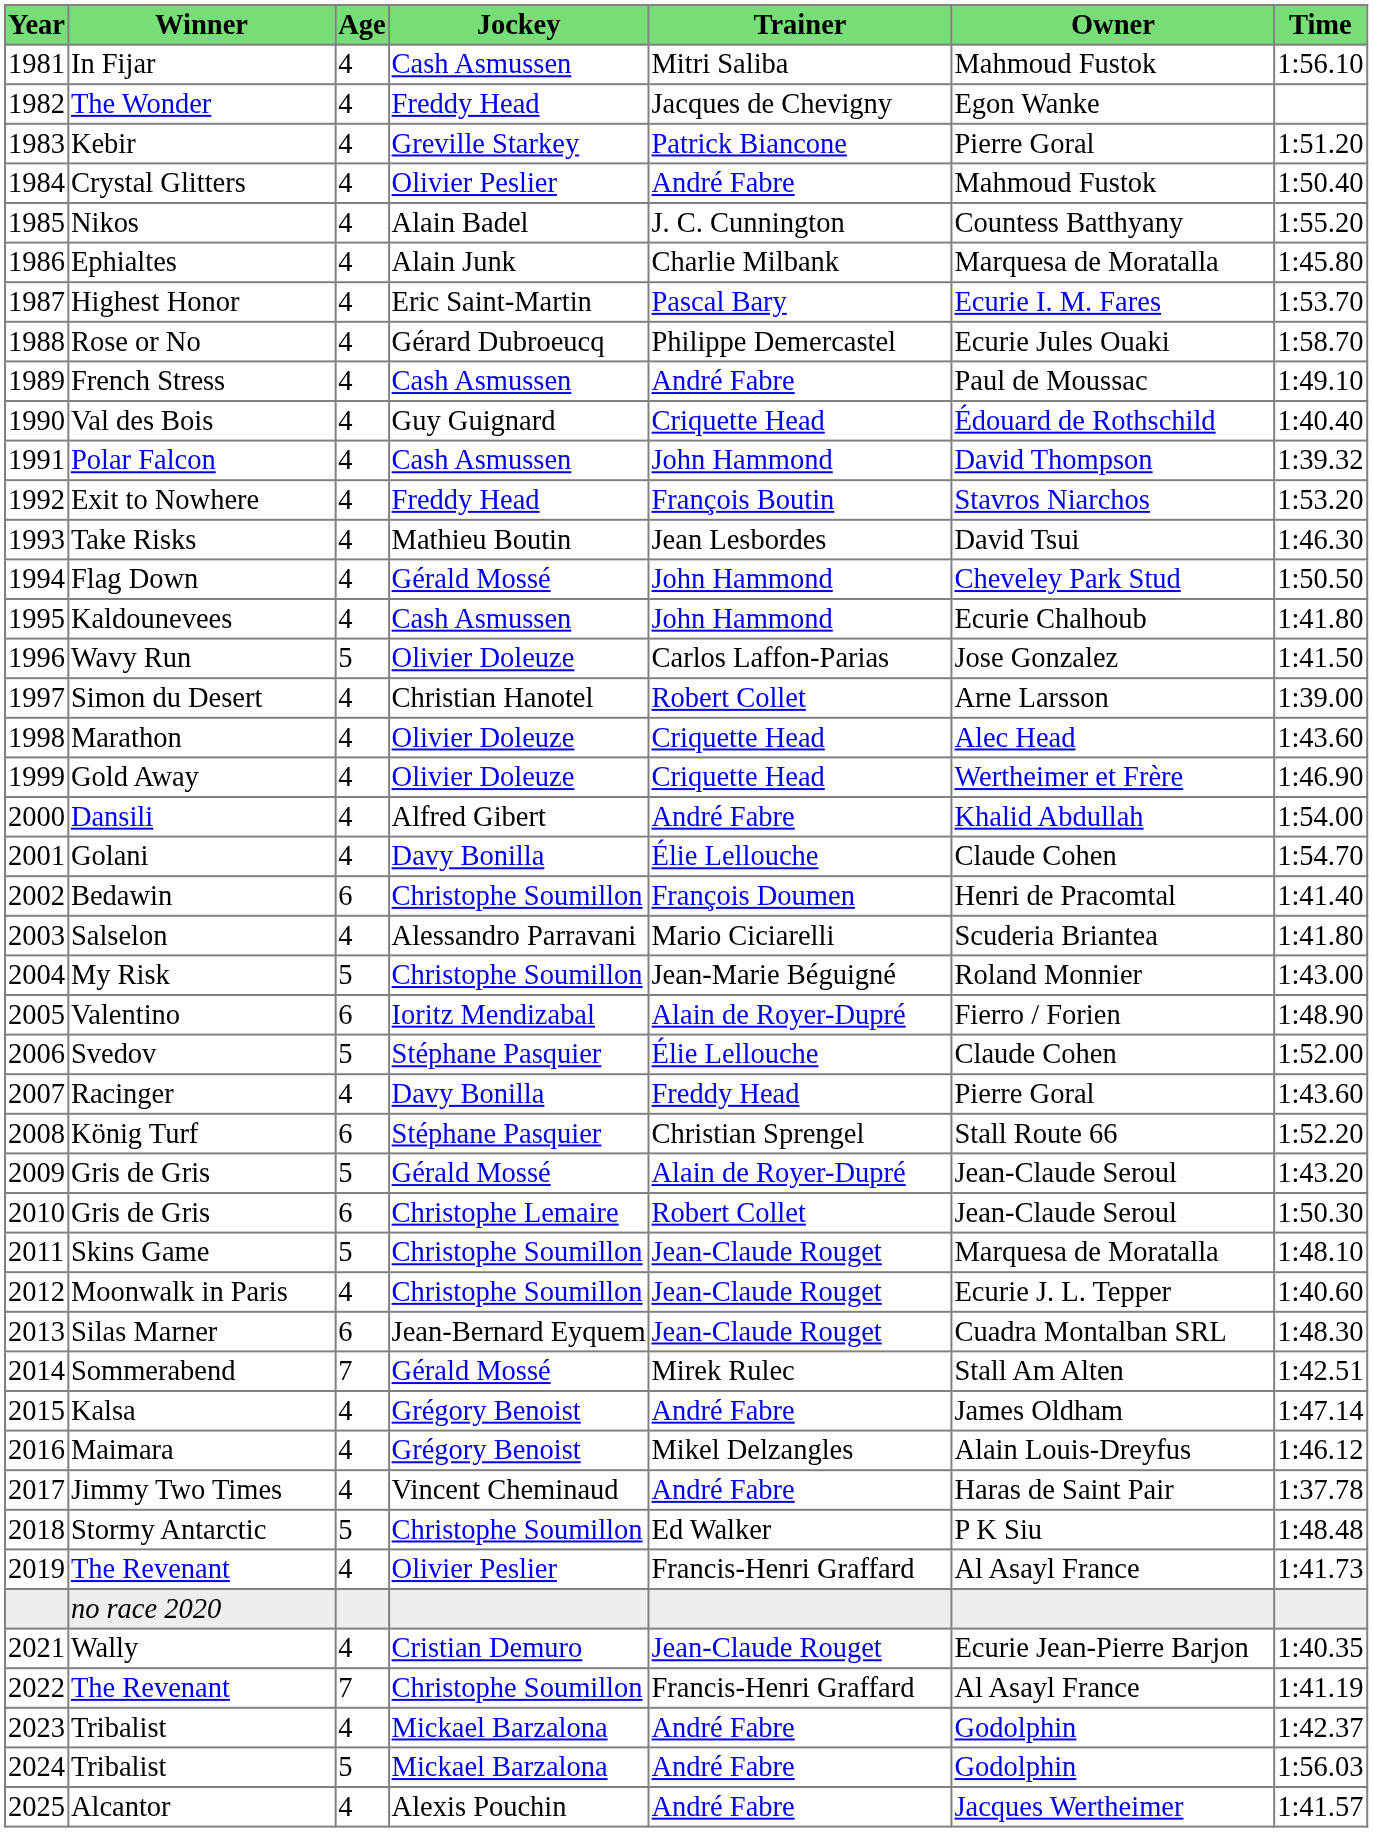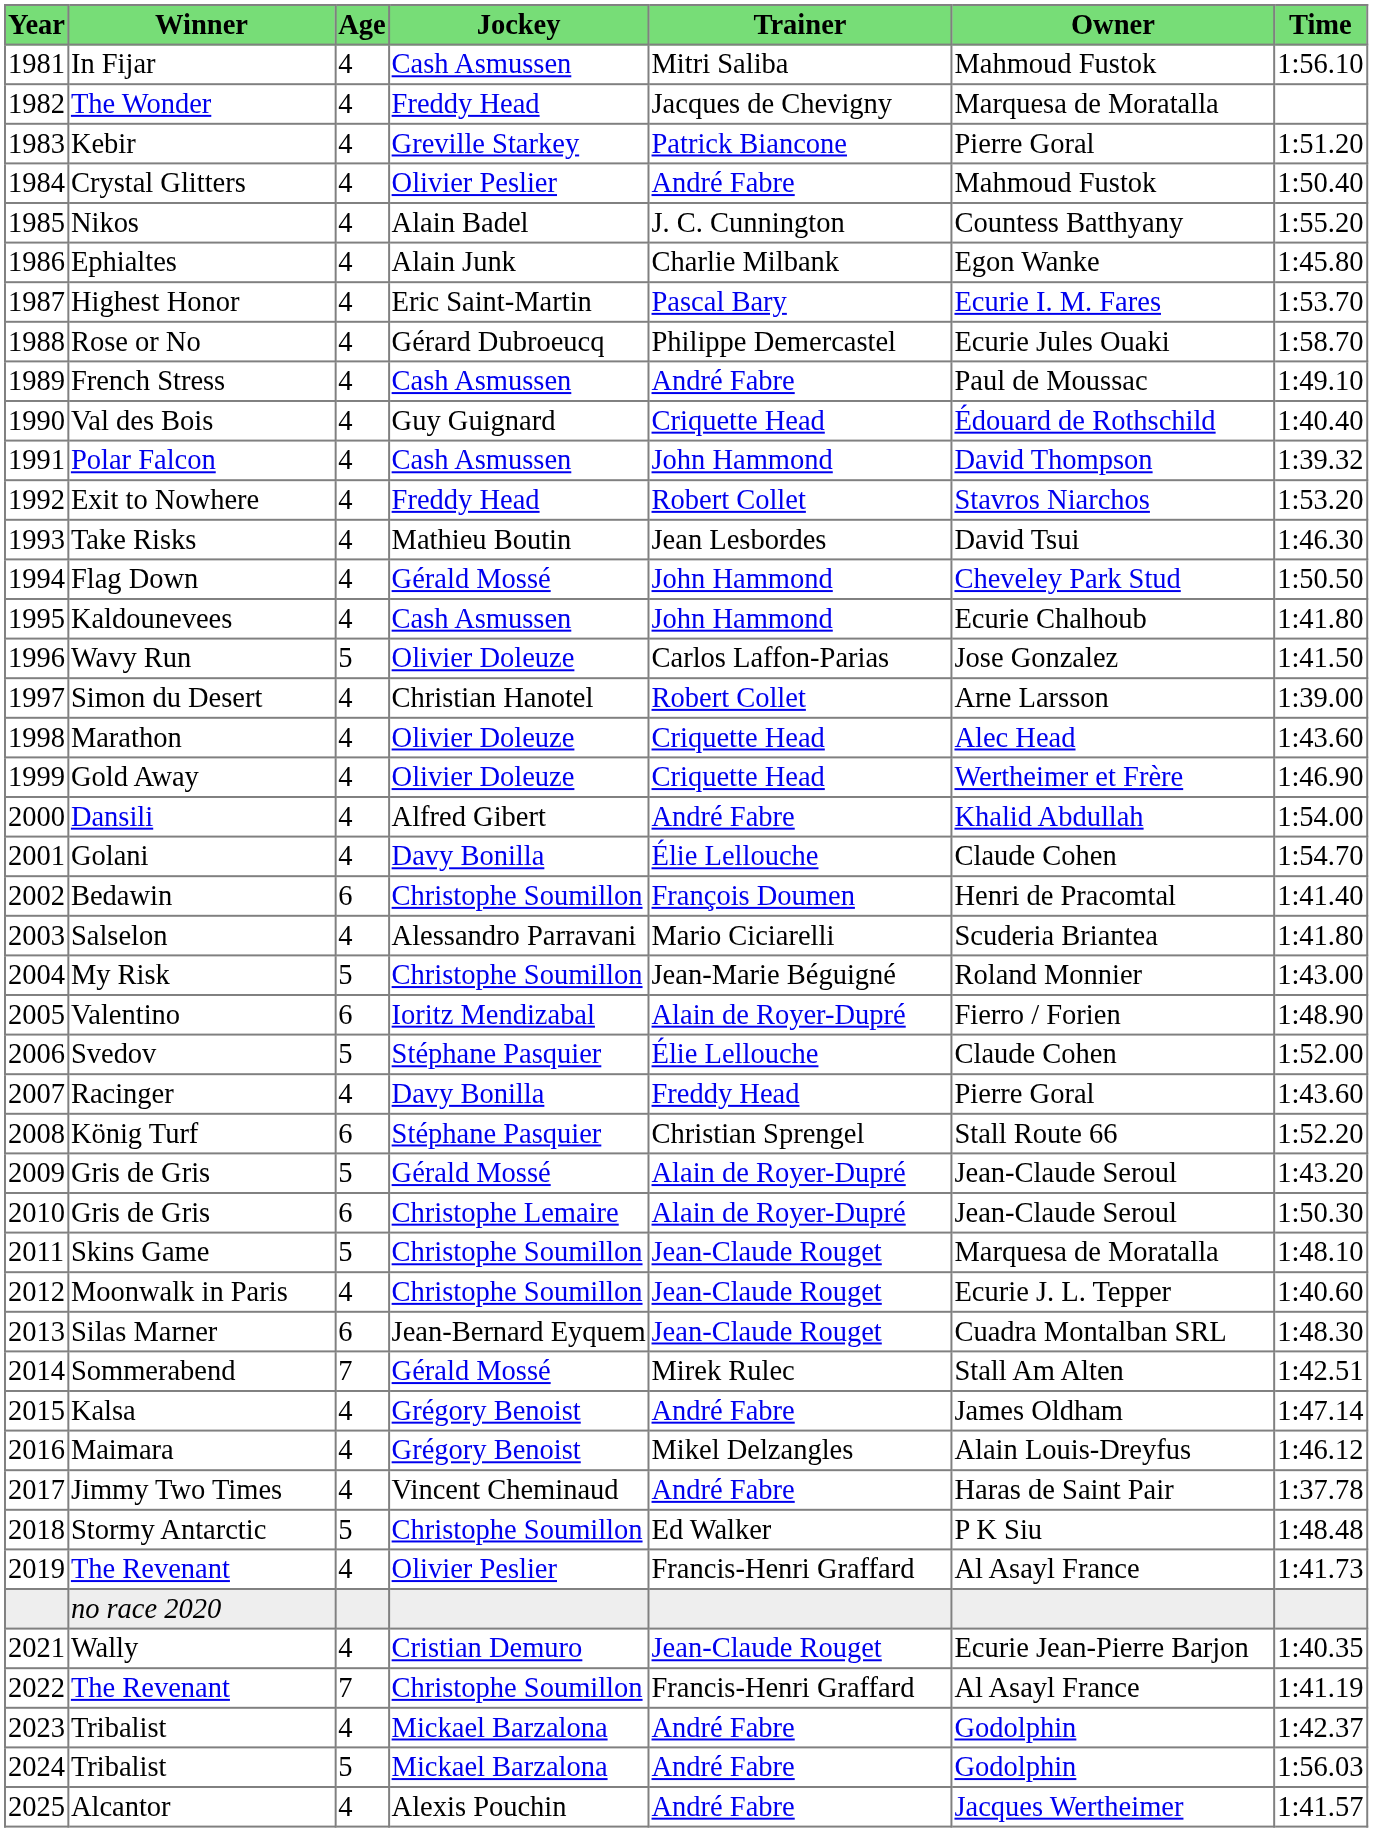The Wonder | Owner: Egon Wanke -> Marquesa de Moratalla
Ephialtes | Owner: Marquesa de Moratalla -> Egon Wanke
Exit to Nowhere | Trainer: François Boutin -> Robert Collet
2010 / Gris de Gris | Trainer: Robert Collet -> Alain de Royer-Dupré
